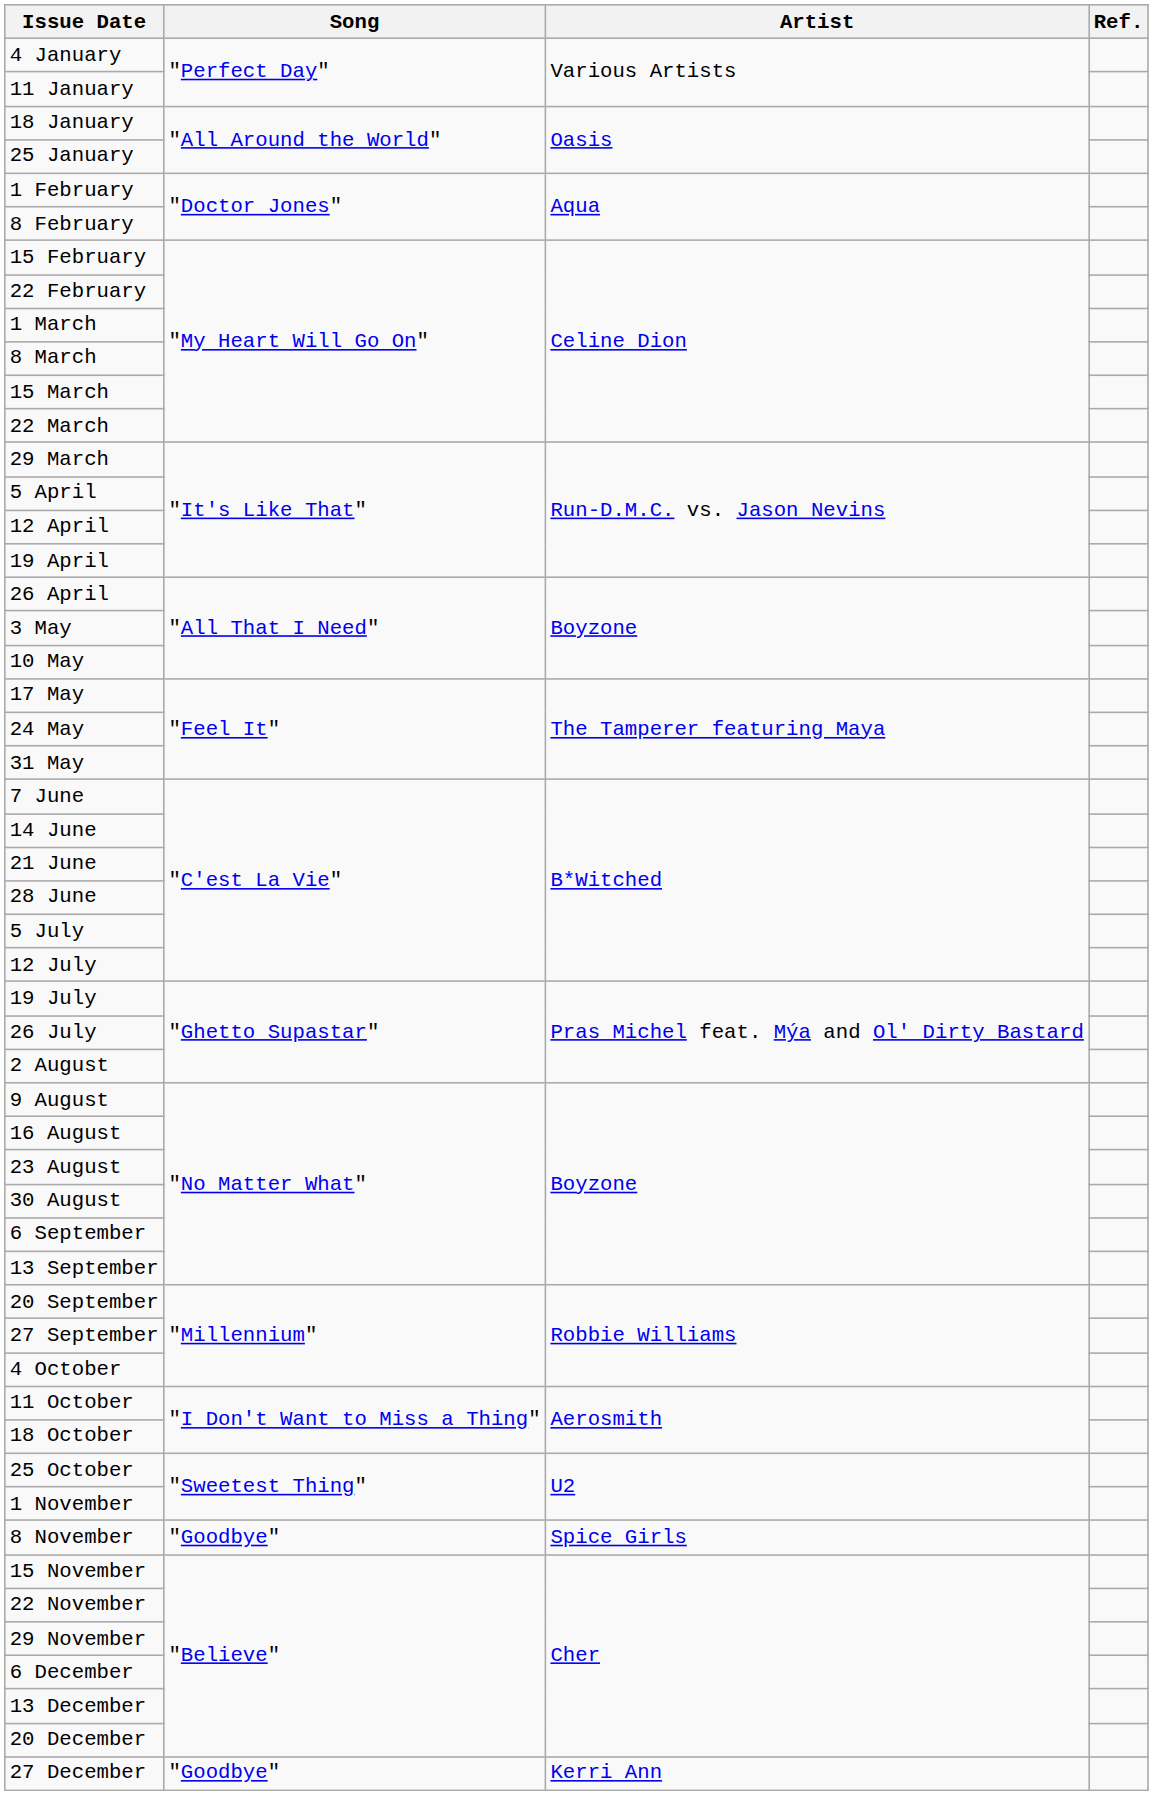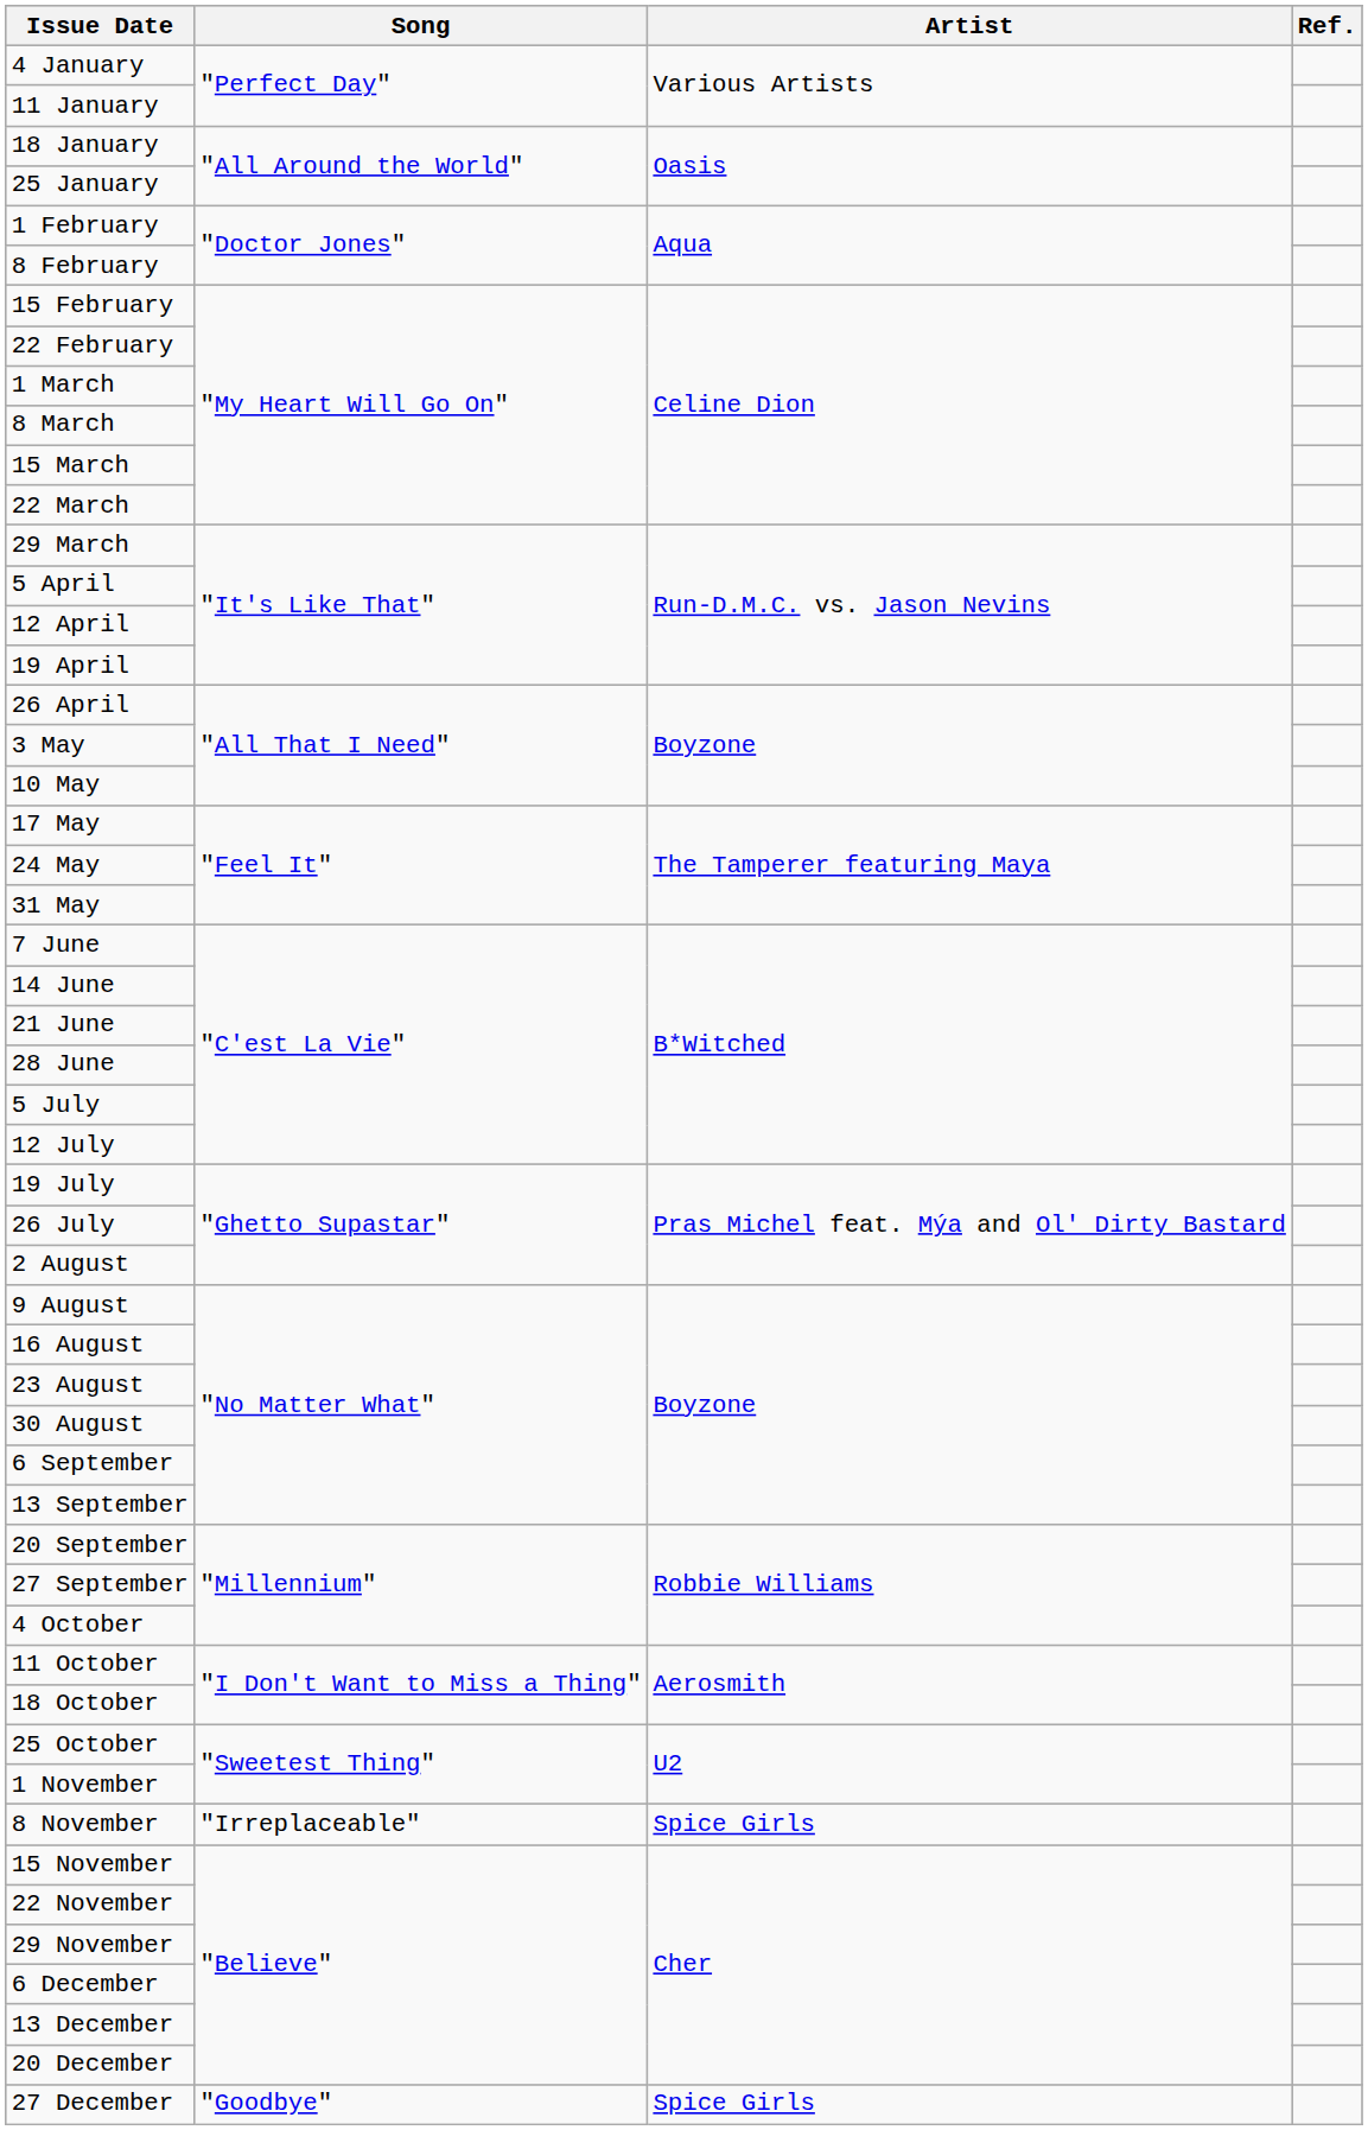8 November | Song: "Goodbye" -> "Irreplaceable"
27 December | Artist: Kerri Ann -> Spice Girls
